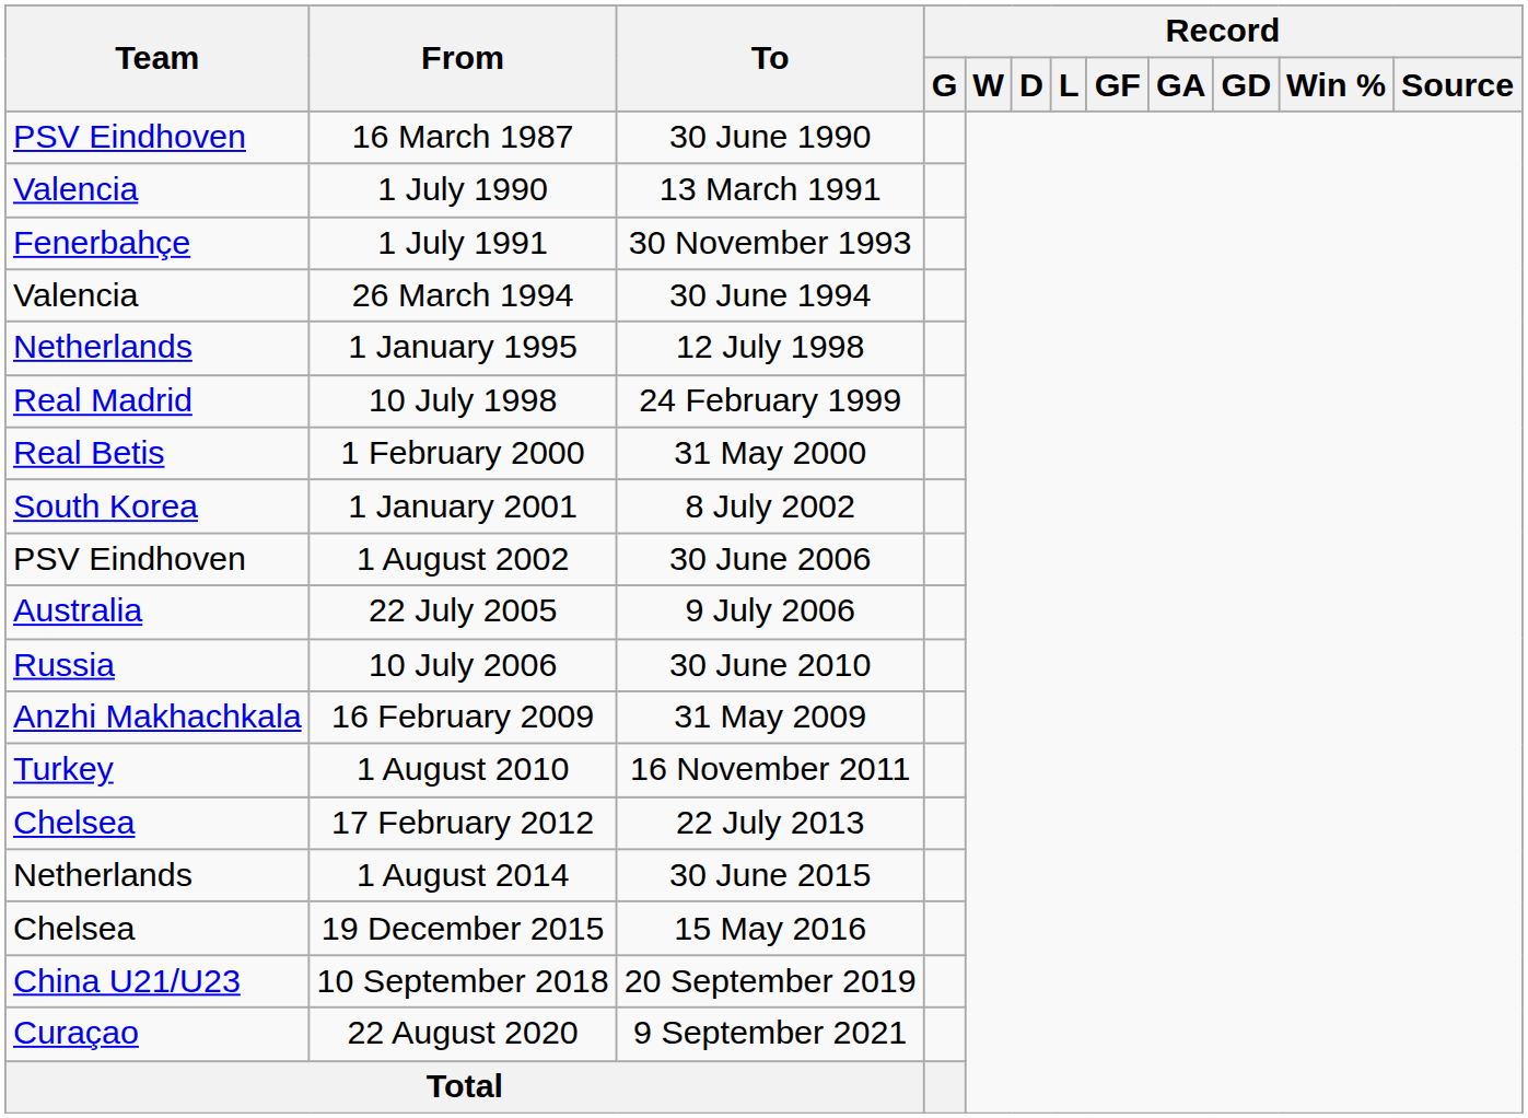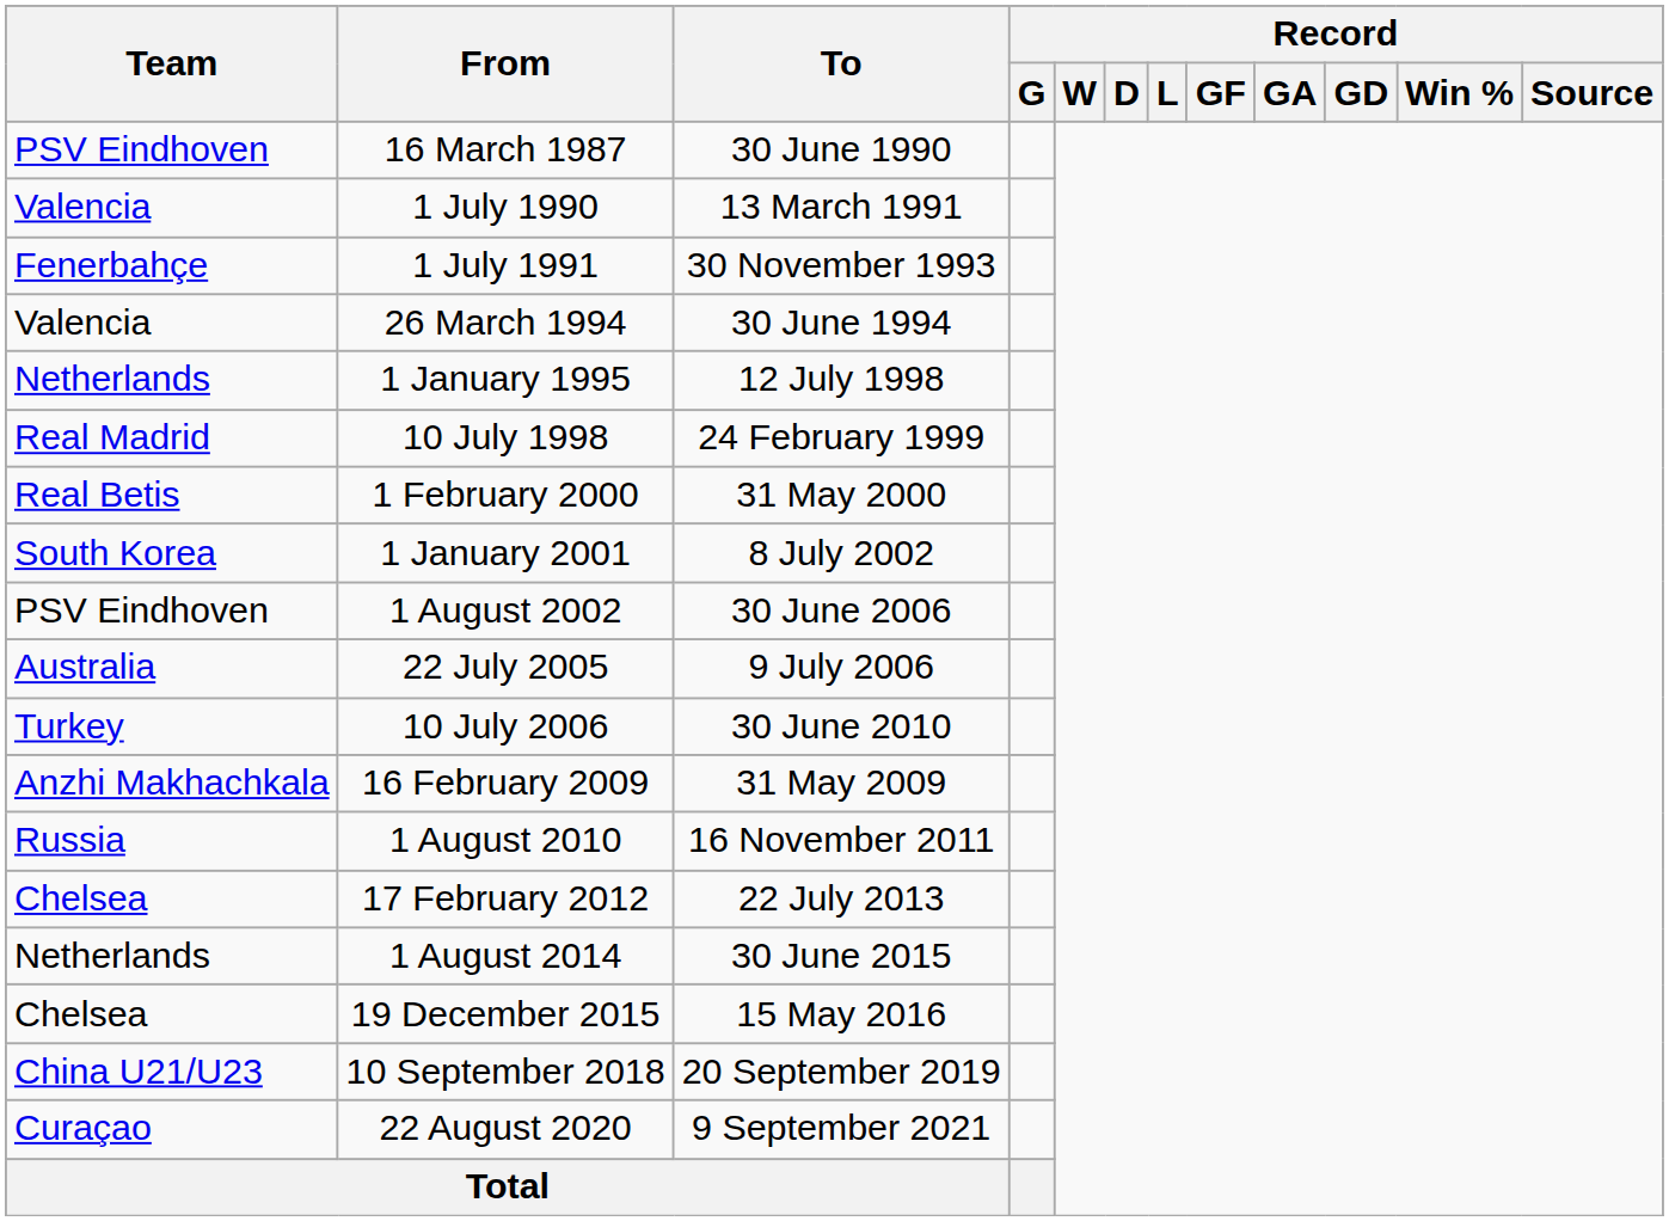10 July 2006 | Team: Russia -> Turkey
1 August 2010 | Team: Turkey -> Russia
